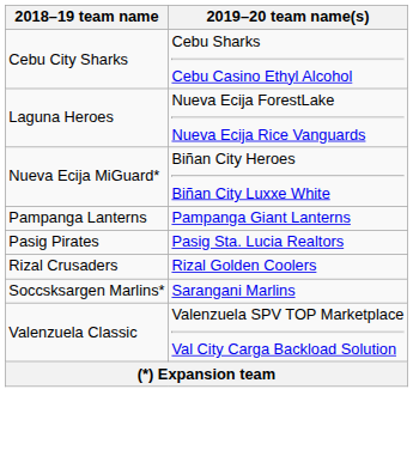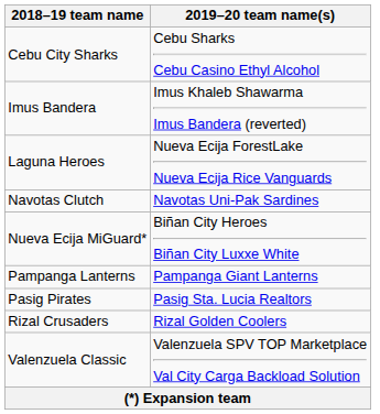+ row: Imus Bandera | Imus Khaleb Shawarma Imus Bandera (reverted)
+ row: Navotas Clutch | Navotas Uni-Pak Sardines
- row: Soccsksargen Marlins* | Sarangani Marlins
